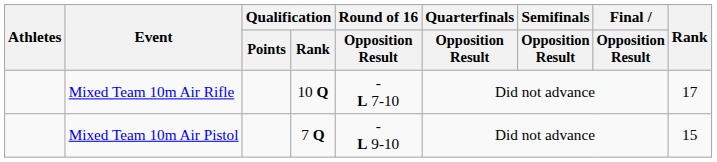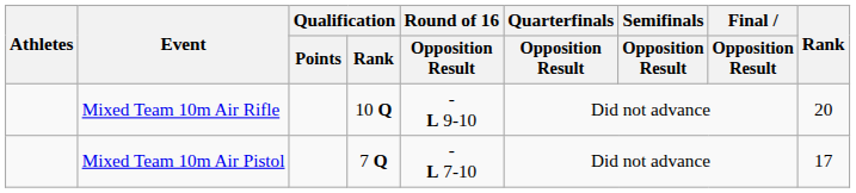Mixed Team 10m Air Rifle | Round of 16 / Opposition Result: - L 7-10 -> - L 9-10
Mixed Team 10m Air Rifle | Rank: 17 -> 20
Mixed Team 10m Air Pistol | Round of 16 / Opposition Result: - L 9-10 -> - L 7-10
Mixed Team 10m Air Pistol | Rank: 15 -> 17
